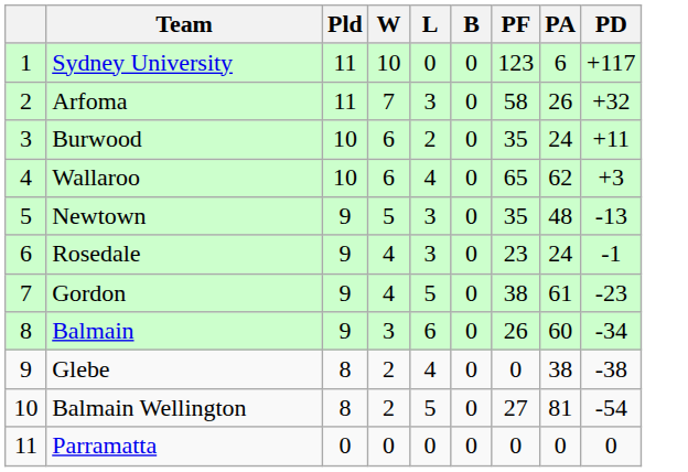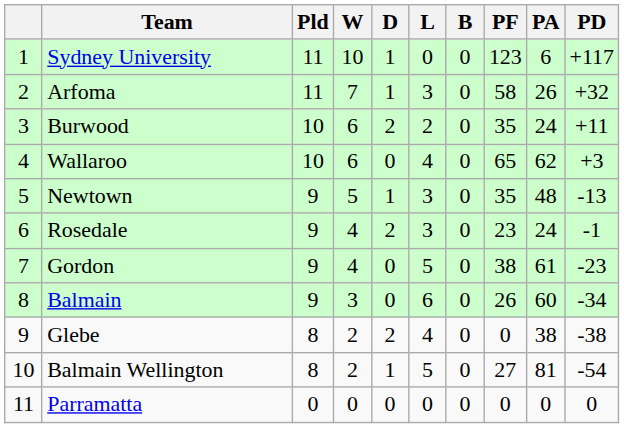+ column: D | 1 | 1 | 2 | 0 | 1 | 2 | 0 | 0 | 2 | 1 | 0
